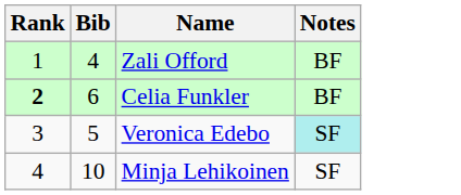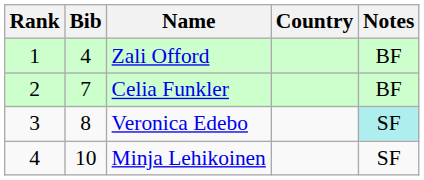+ column: Country
Celia Funkler | Rank: bold -> normal
Celia Funkler | Bib: 6 -> 7
Veronica Edebo | Bib: 5 -> 8
